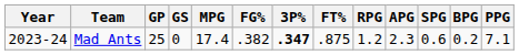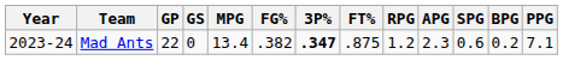Mad Ants | GP: 25 -> 22
Mad Ants | MPG: 17.4 -> 13.4
